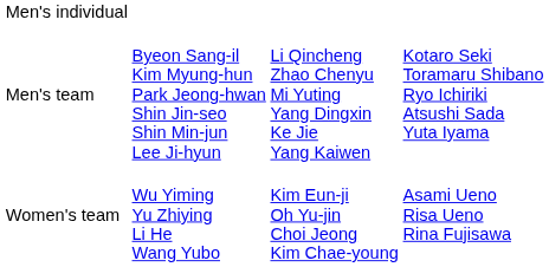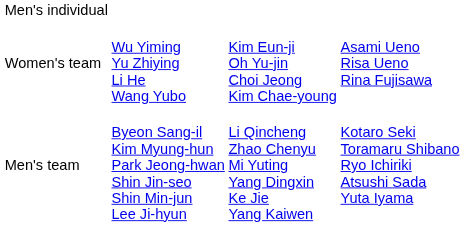rows swapped: Men's team <-> Women's team
